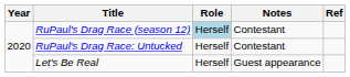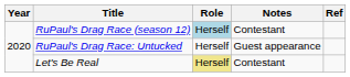RuPaul's Drag Race: Untucked | Notes: Contestant -> Guest appearance
Let's Be Real | Role: no background -> khaki background
Let's Be Real | Notes: Guest appearance -> Contestant
